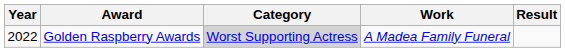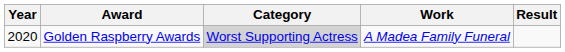Golden Raspberry Awards | Year: 2022 -> 2020
